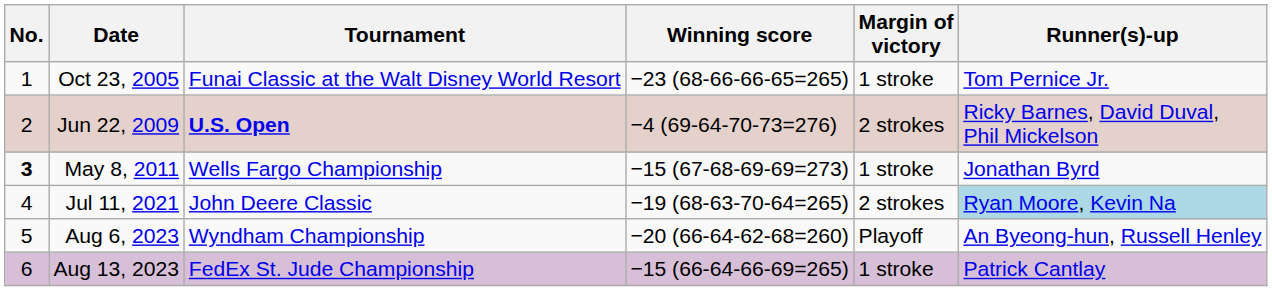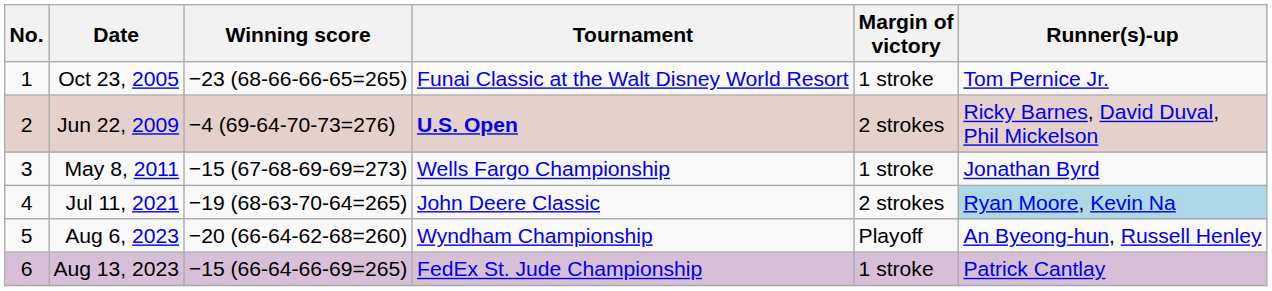columns swapped: Tournament <-> Winning score
May 8, 2011 | No.: bold -> normal
